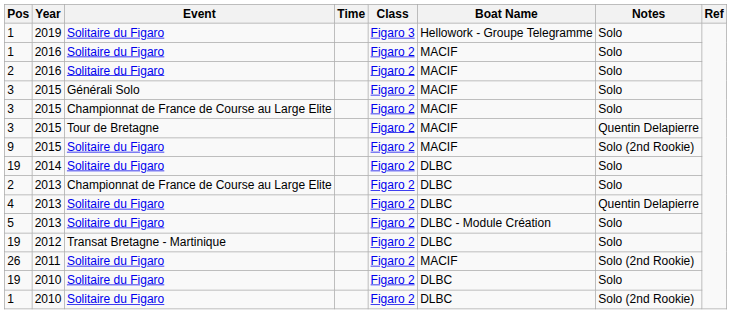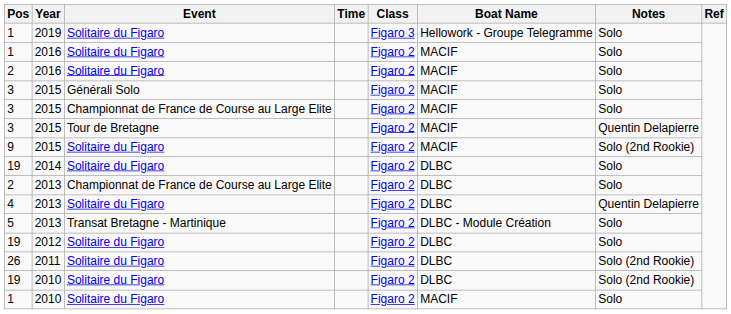5 | Event: Solitaire du Figaro -> Transat Bretagne - Martinique
19 / 2012 | Event: Transat Bretagne - Martinique -> Solitaire du Figaro
26 | Boat Name: MACIF -> DLBC
19 / 2010 | Notes: Solo -> Solo (2nd Rookie)
1 / 2010 | Boat Name: DLBC -> MACIF
1 / 2010 | Notes: Solo (2nd Rookie) -> Solo
